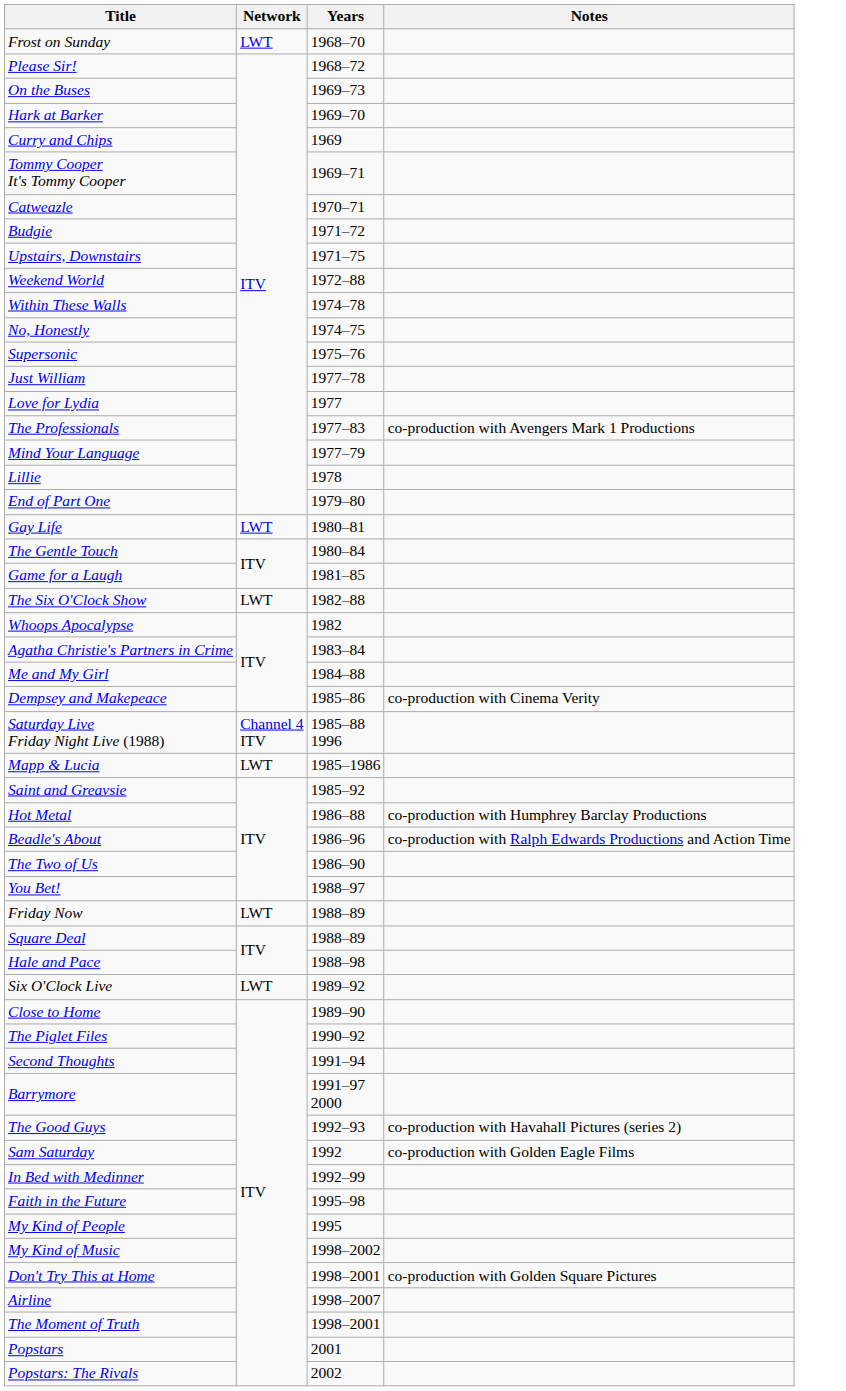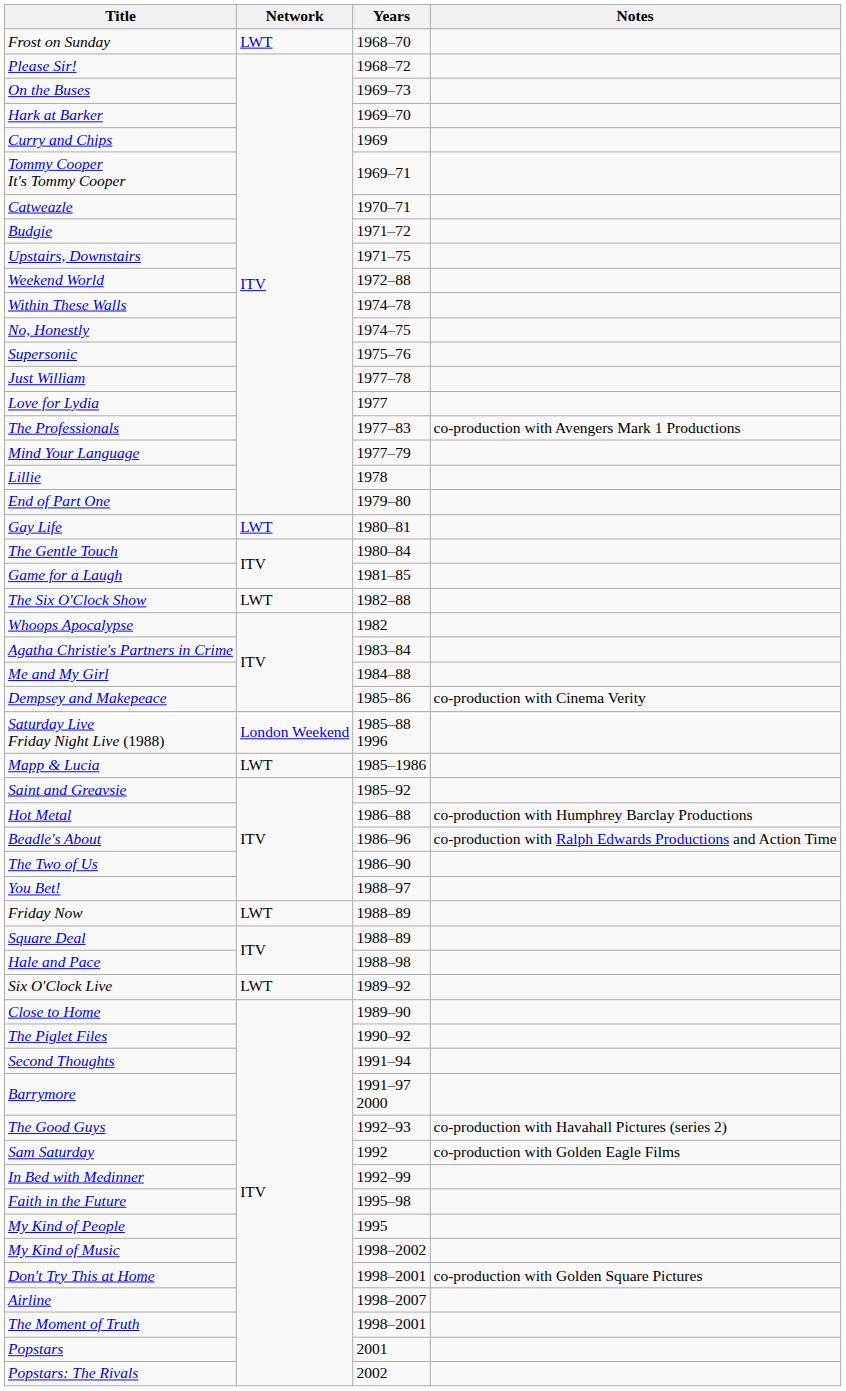Saturday Live Friday Night Live (1988) | Network: Channel 4 ITV -> London Weekend
